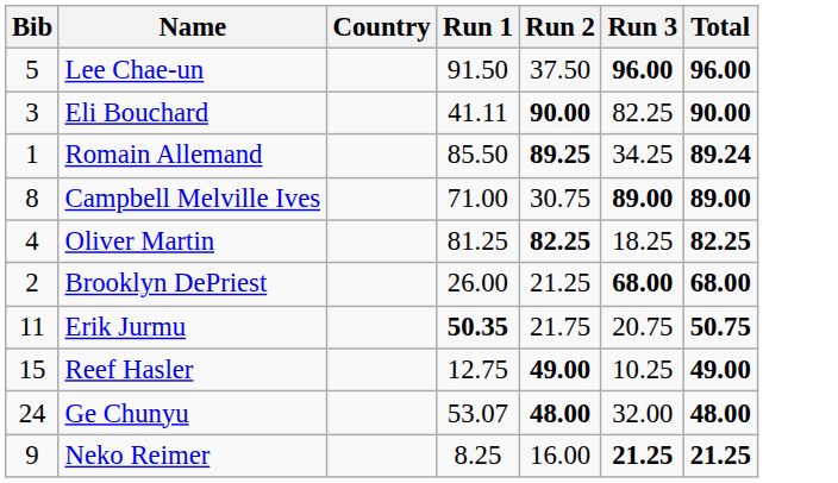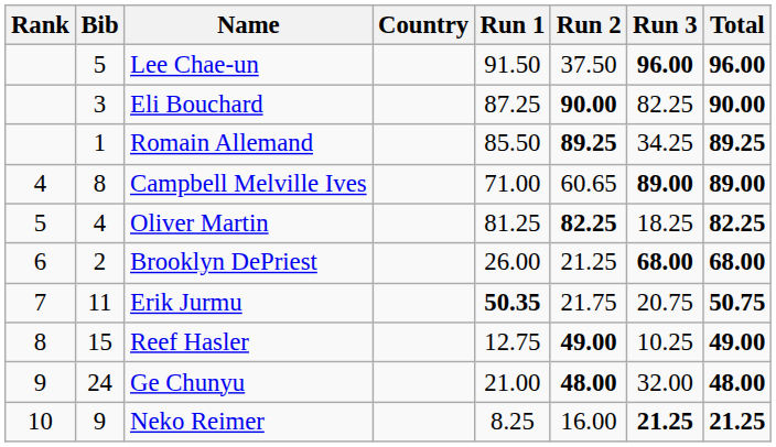+ column: Rank | 4 | 5 | 6 | 7 | 8 | 9 | 10
Eli Bouchard | Run 1: 41.11 -> 87.25
Romain Allemand | Total: 89.24 -> 89.25
Campbell Melville Ives | Run 2: 30.75 -> 60.65
Ge Chunyu | Run 1: 53.07 -> 21.00
